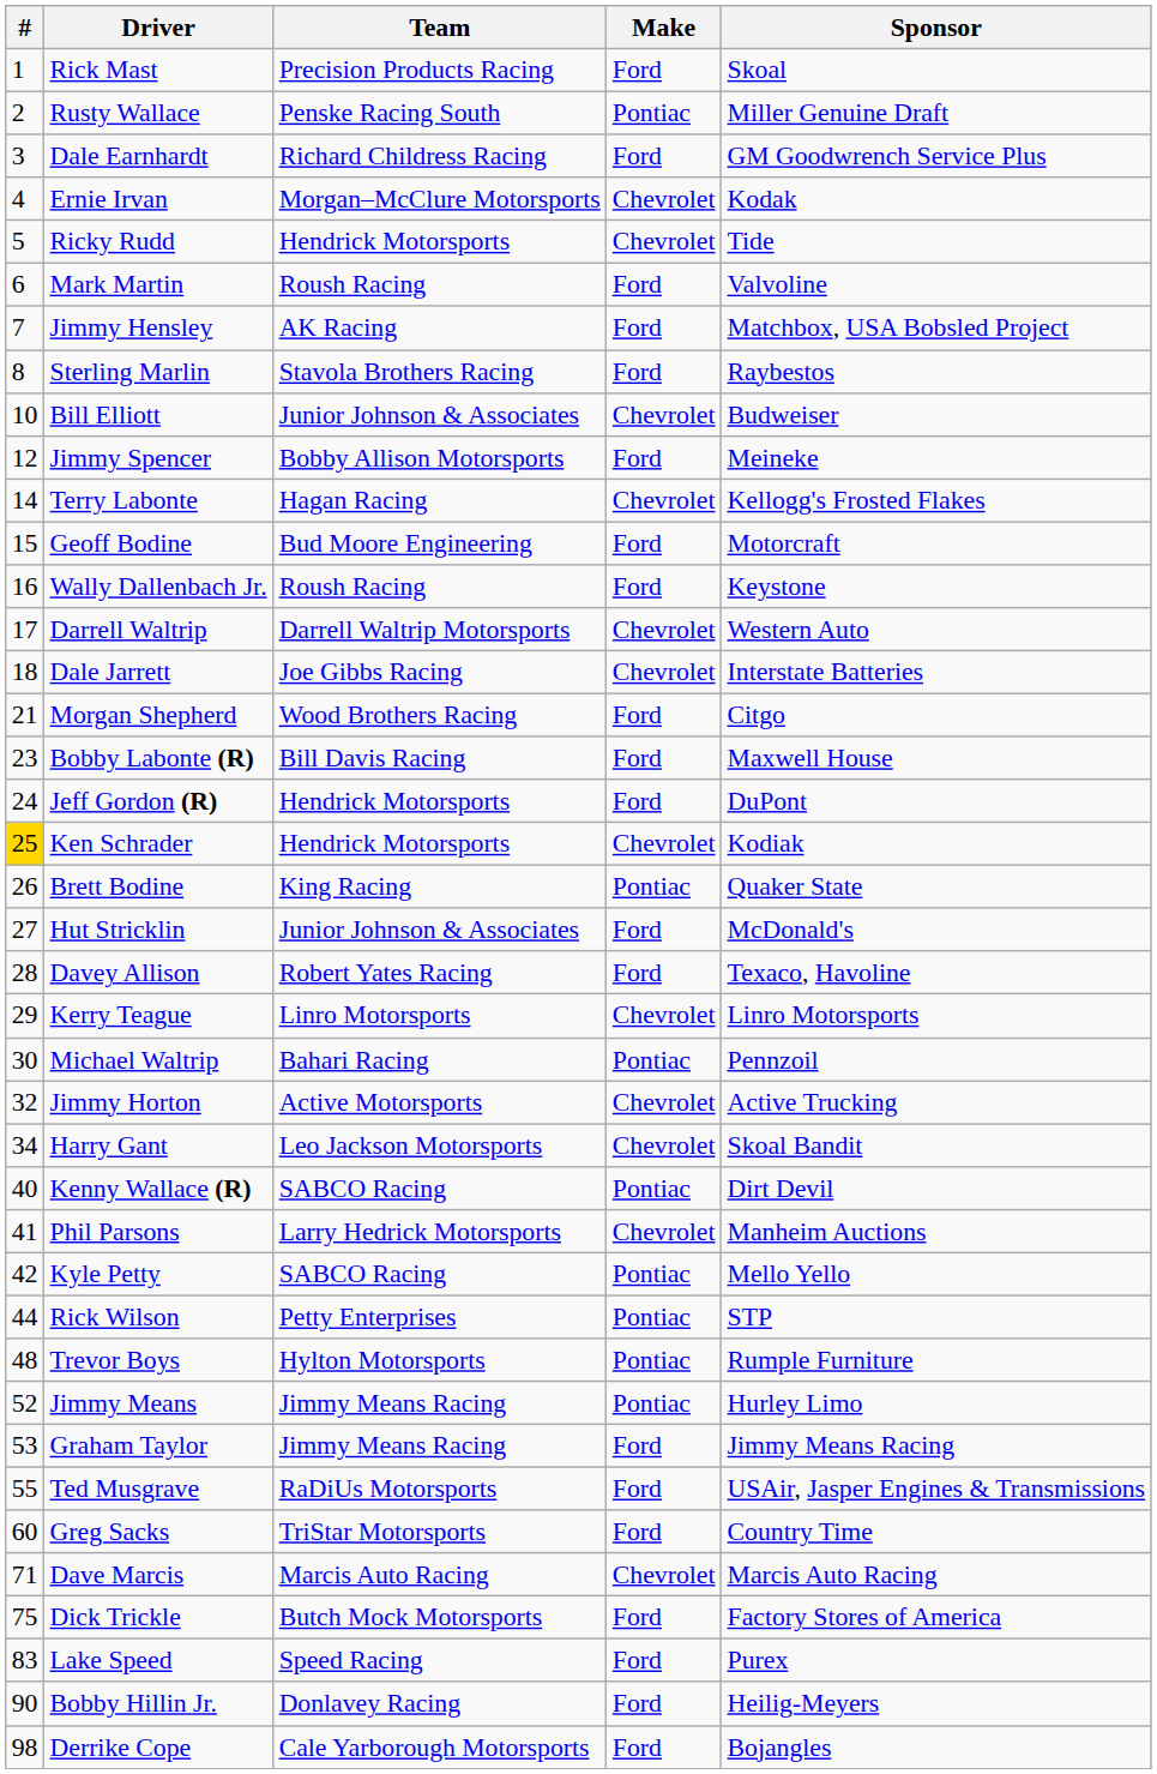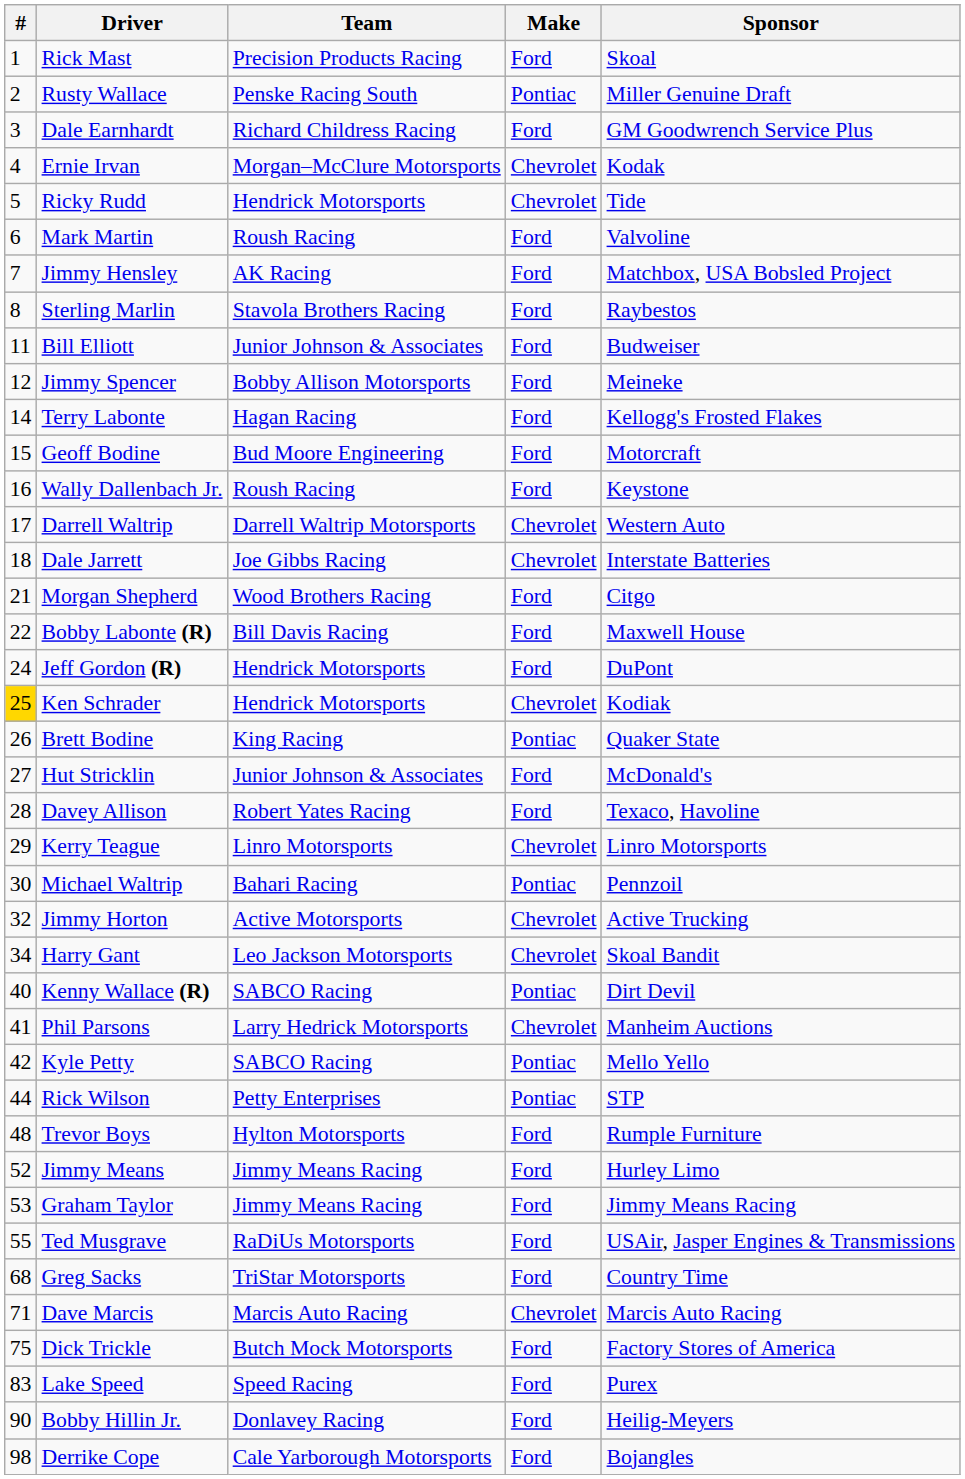Bill Elliott | #: 10 -> 11
Bill Elliott | Make: Chevrolet -> Ford
Terry Labonte | Make: Chevrolet -> Ford
Bobby Labonte (R) | #: 23 -> 22
Trevor Boys | Make: Pontiac -> Ford
Jimmy Means | Make: Pontiac -> Ford
Greg Sacks | #: 60 -> 68
